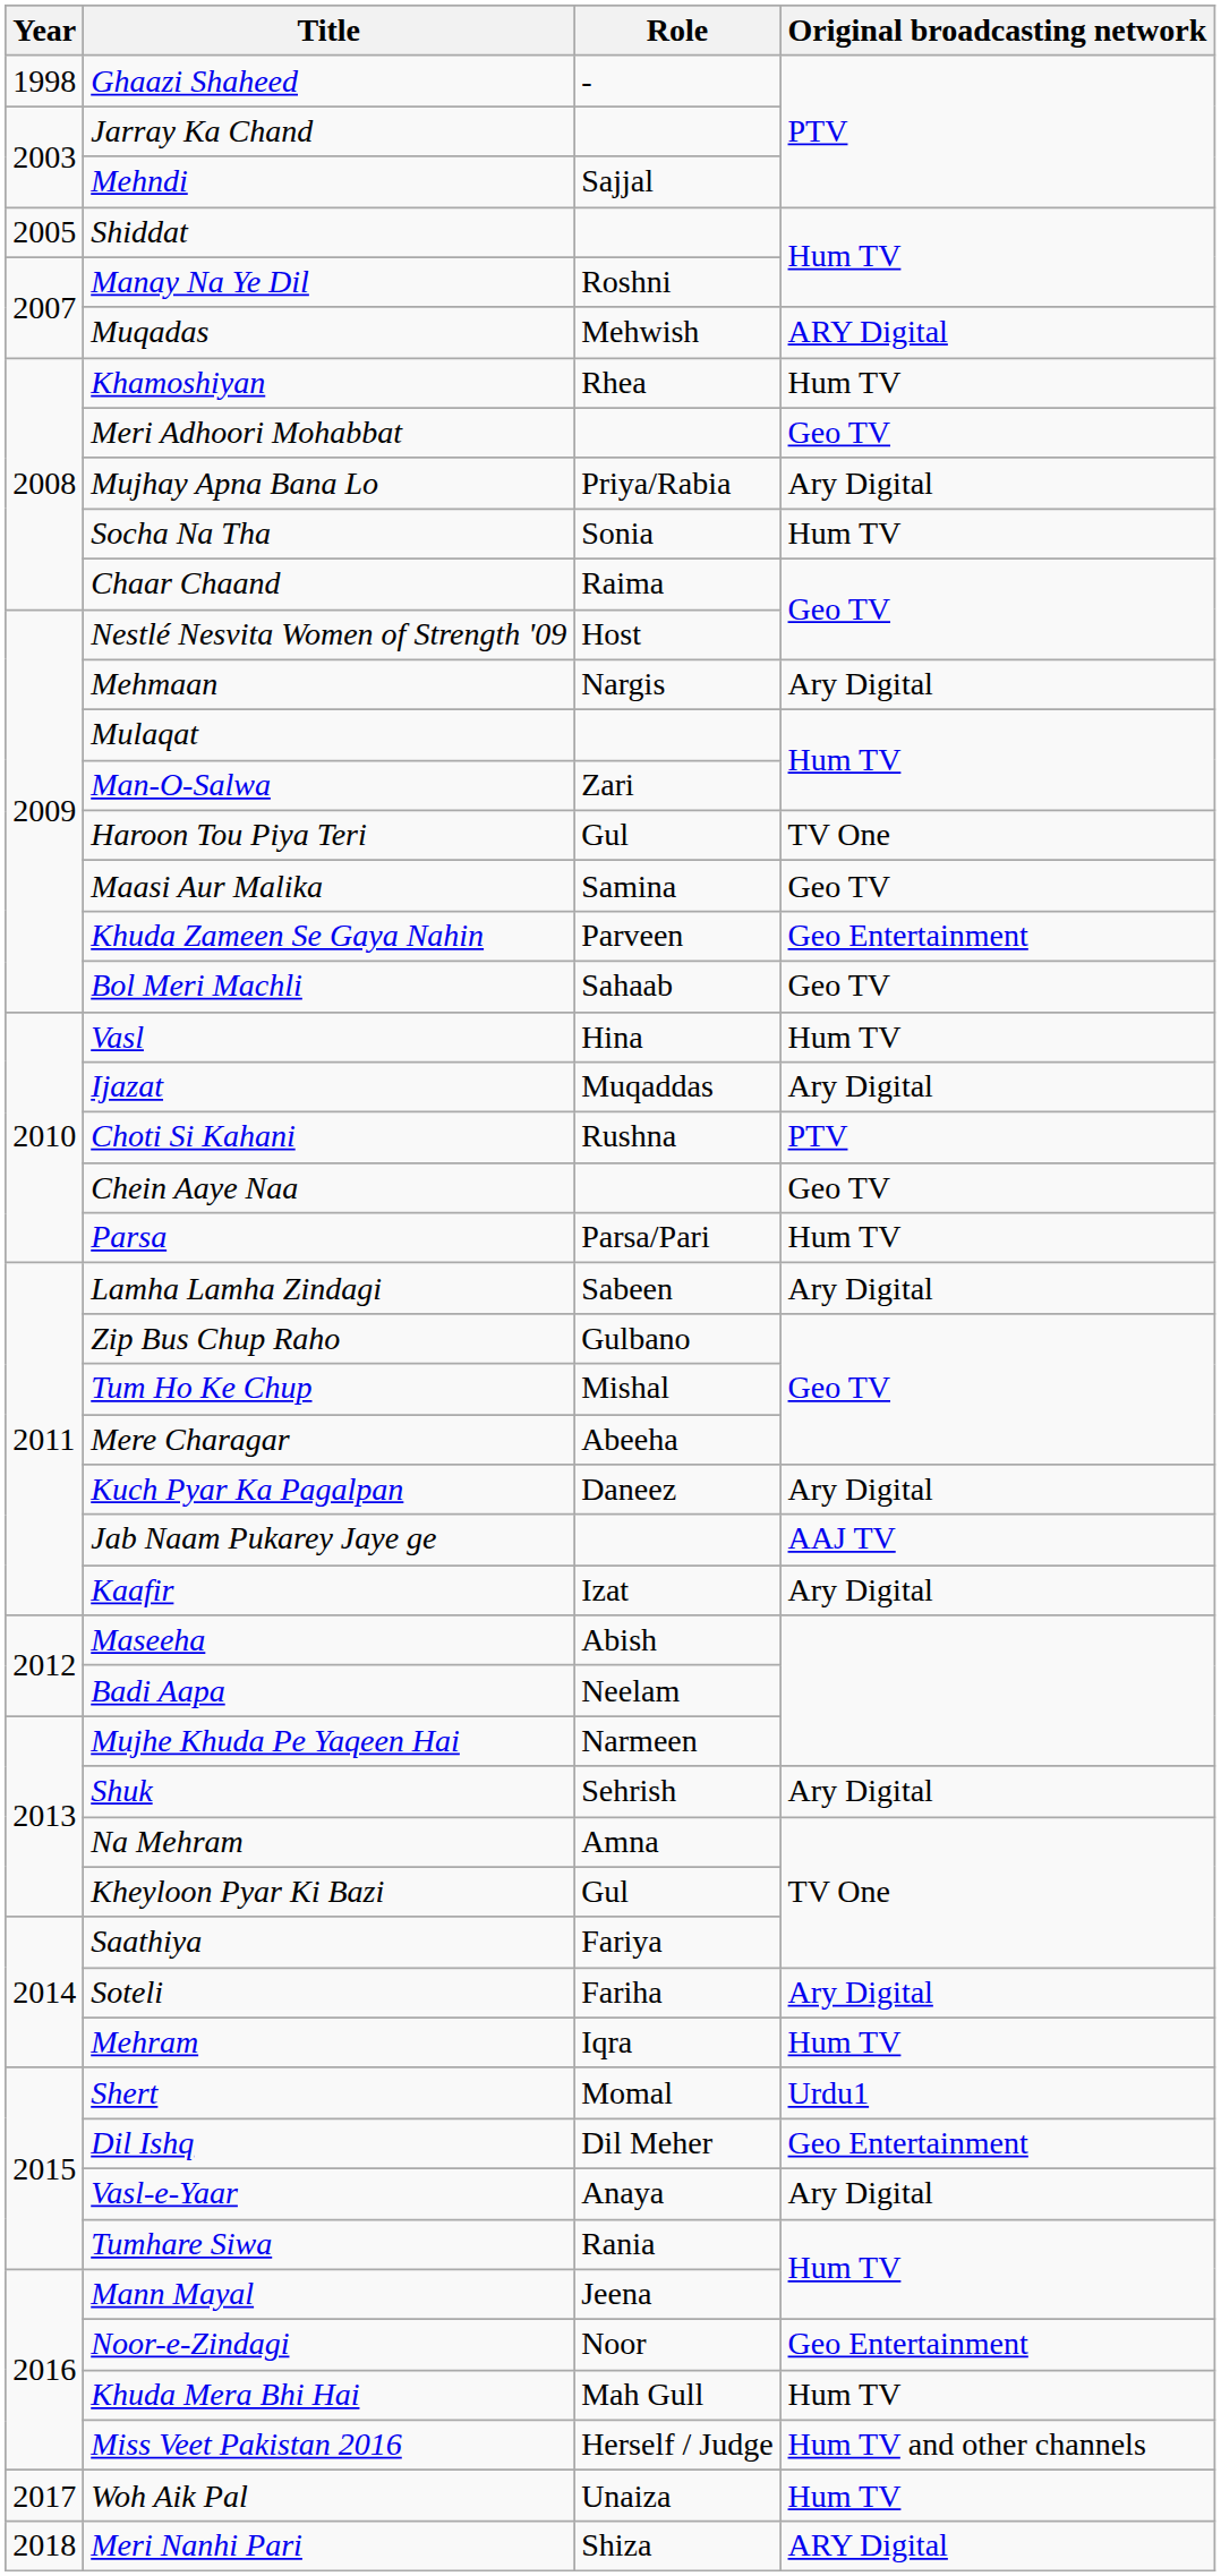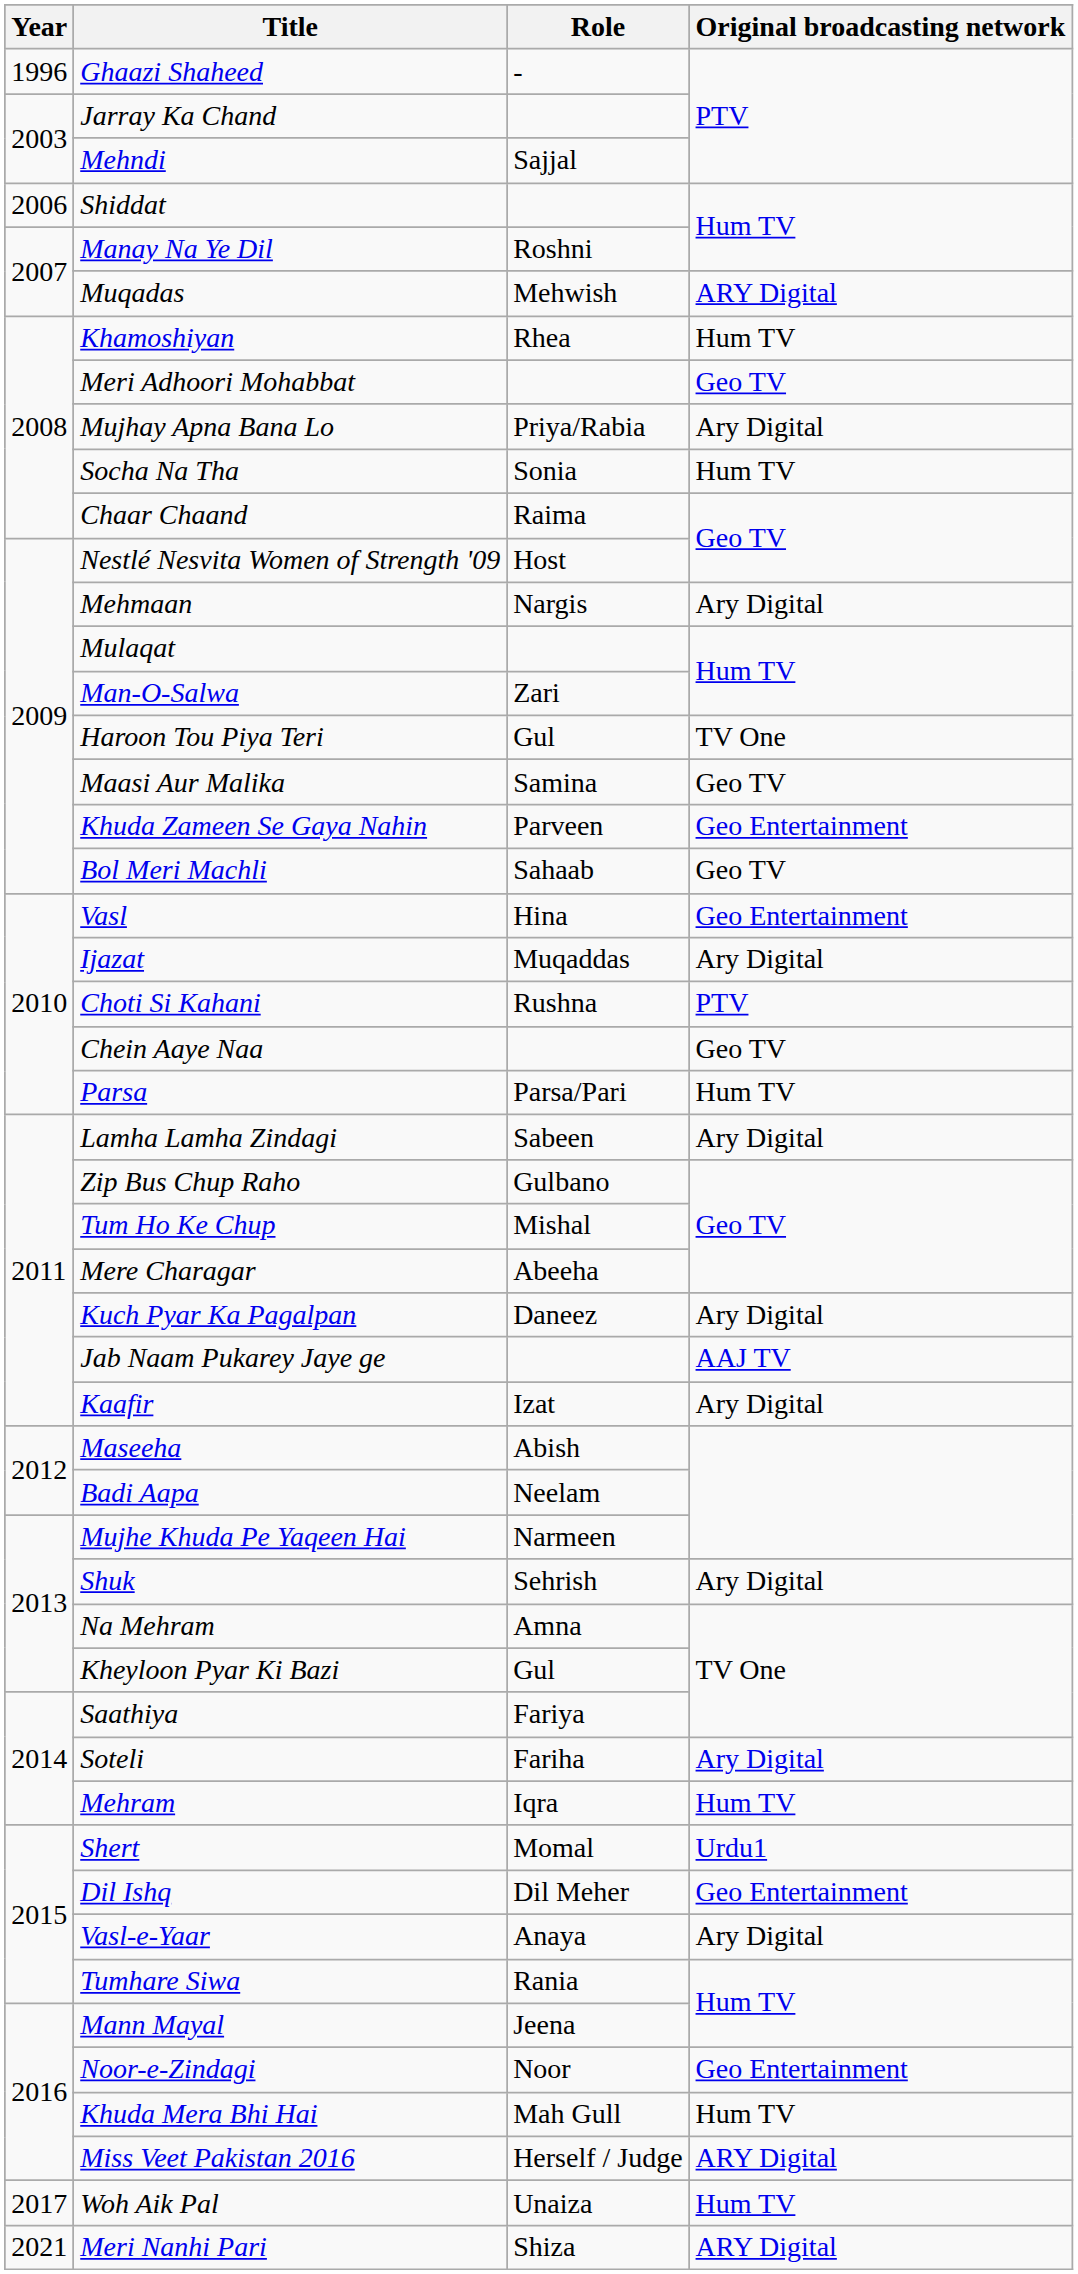Ghaazi Shaheed | Year: 1998 -> 1996
Shiddat | Year: 2005 -> 2006
Vasl | Original broadcasting network: Hum TV -> Geo Entertainment
Miss Veet Pakistan 2016 | Original broadcasting network: Hum TV and other channels -> ARY Digital
Meri Nanhi Pari | Year: 2018 -> 2021
